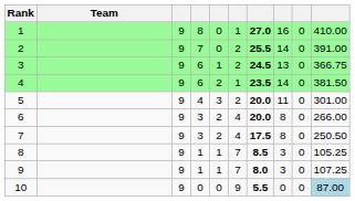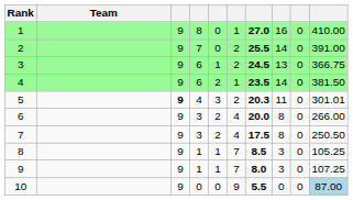5 | column 3: normal -> bold
5 | column 7: 20.0 -> 20.3
5 | column 10: 301.00 -> 301.01
